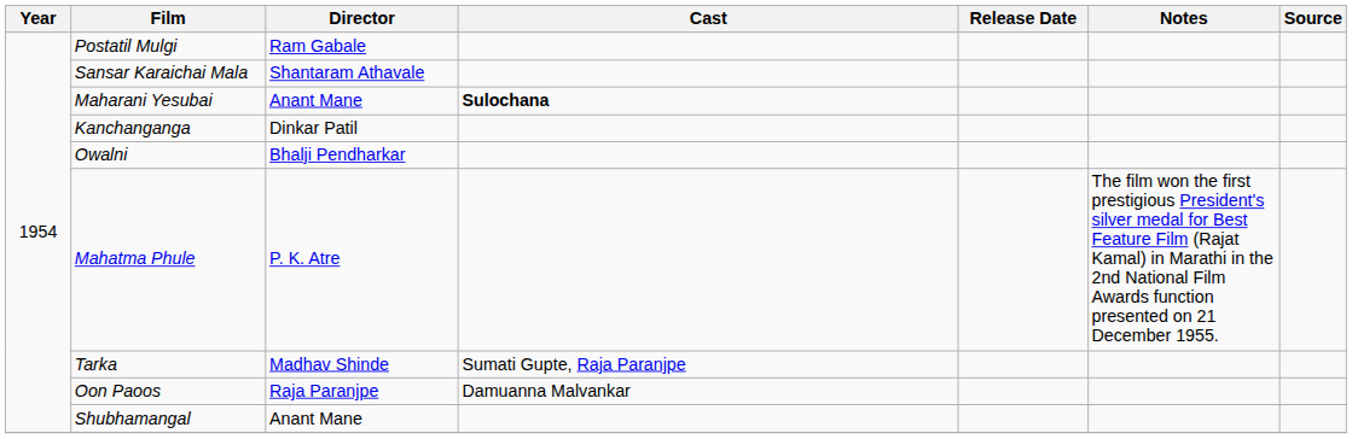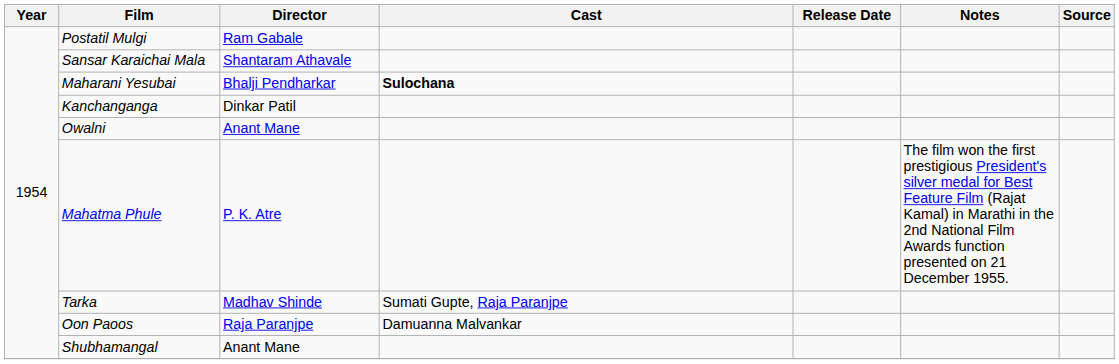Maharani Yesubai | Director: Anant Mane -> Bhalji Pendharkar
Owalni | Director: Bhalji Pendharkar -> Anant Mane
